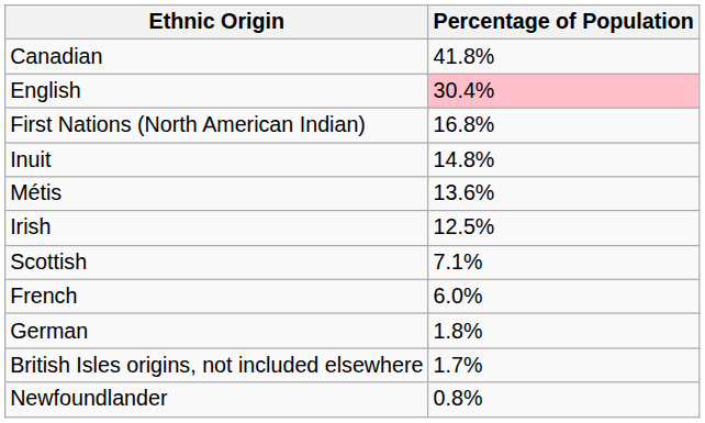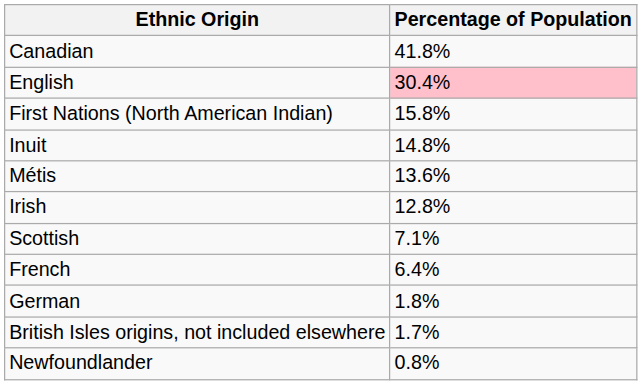First Nations (North American Indian) | Percentage of Population: 16.8% -> 15.8%
Irish | Percentage of Population: 12.5% -> 12.8%
French | Percentage of Population: 6.0% -> 6.4%
